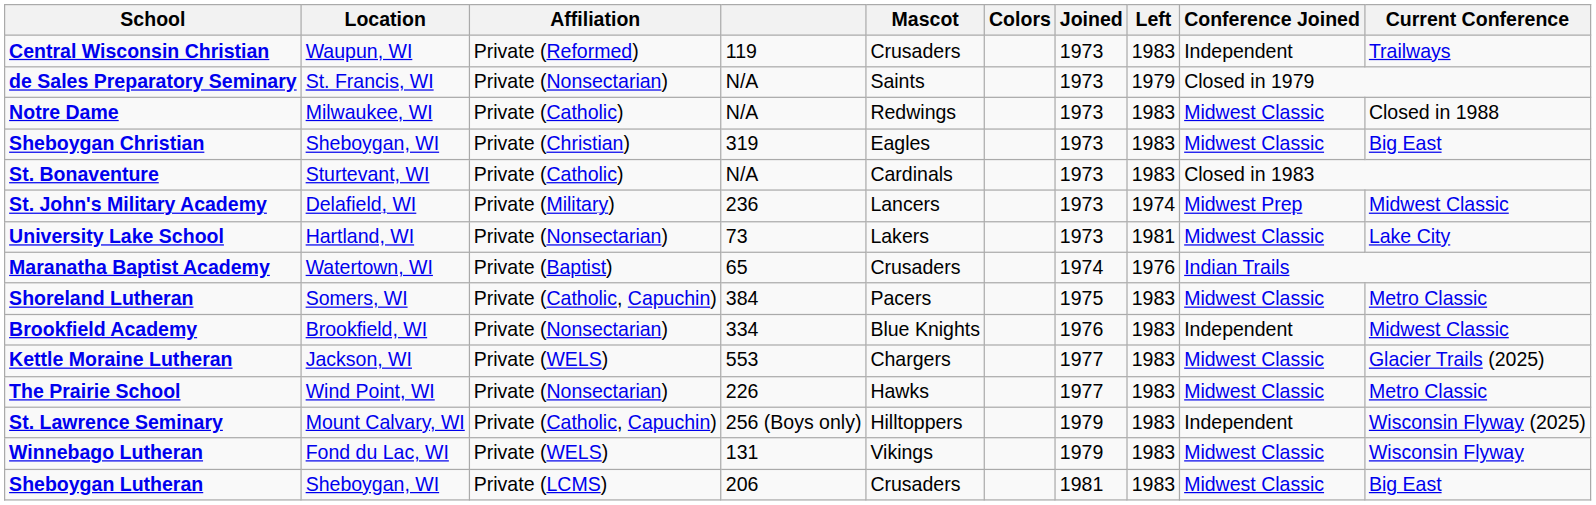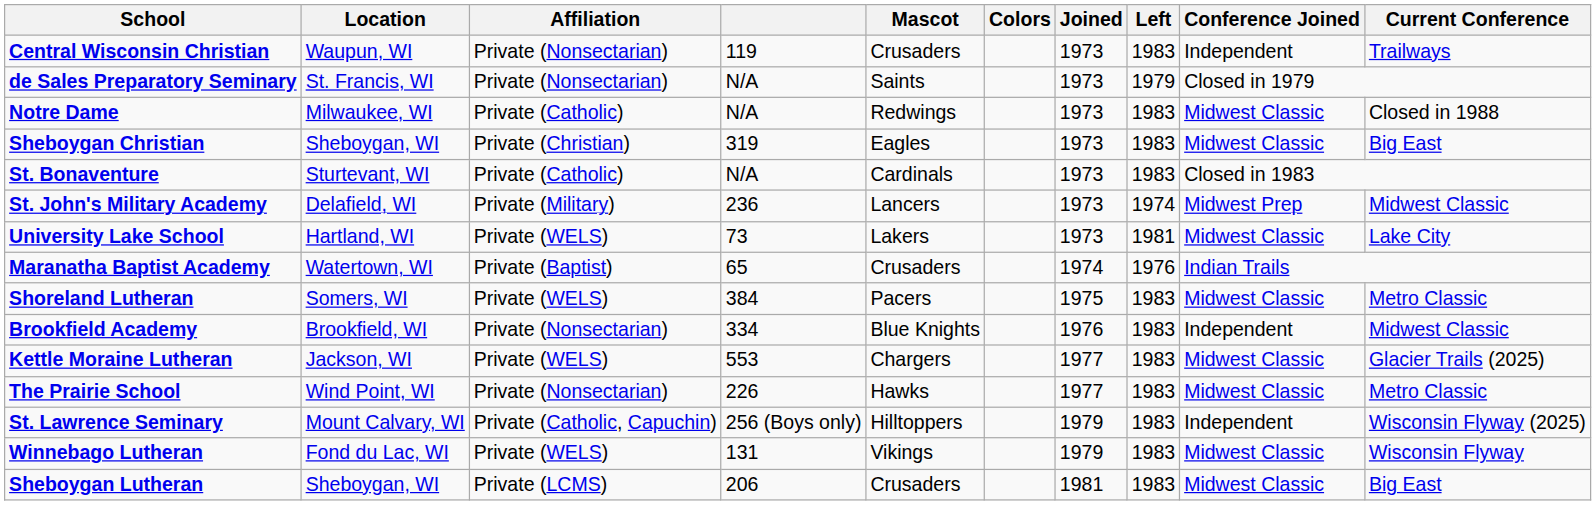Central Wisconsin Christian | Affiliation: Private (Reformed) -> Private (Nonsectarian)
University Lake School | Affiliation: Private (Nonsectarian) -> Private (WELS)
Shoreland Lutheran | Affiliation: Private (Catholic, Capuchin) -> Private (WELS)
